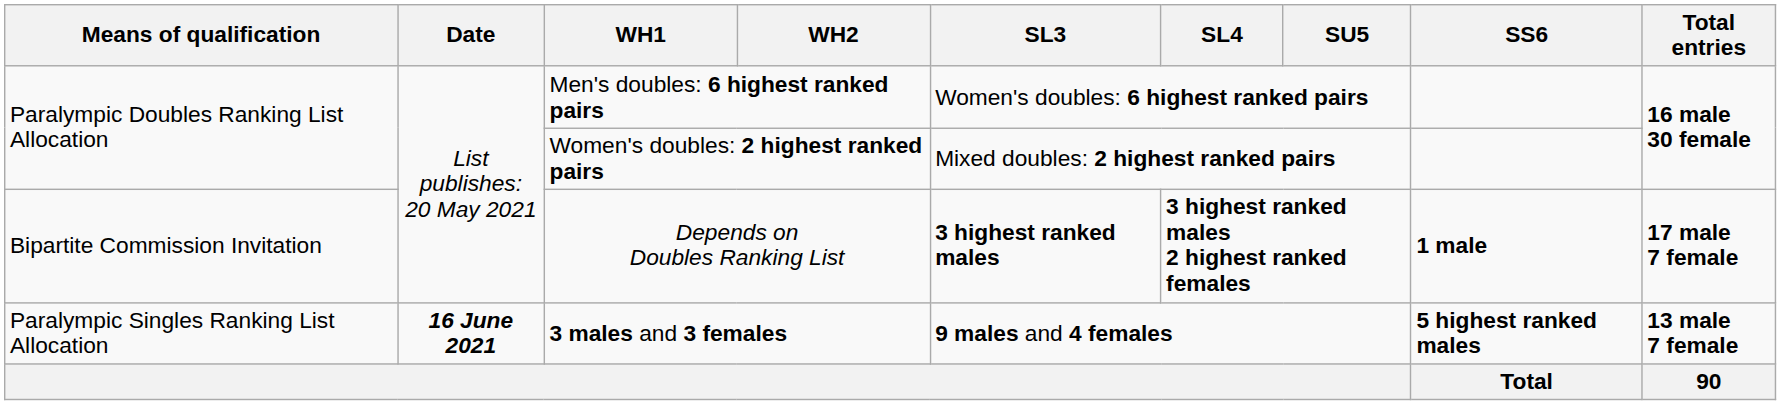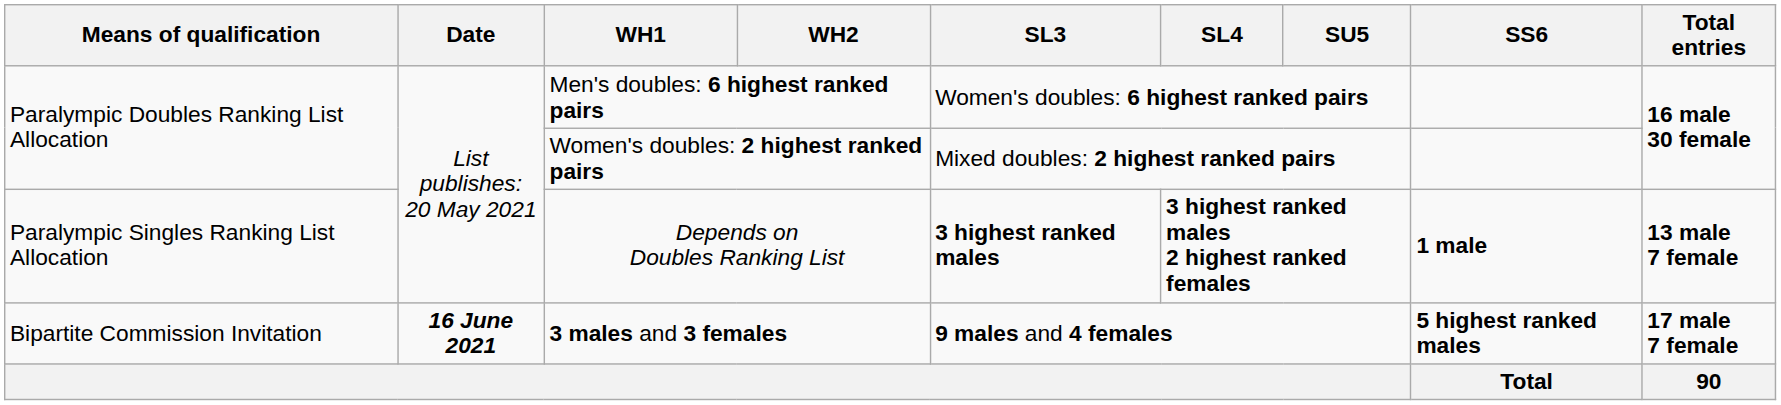Depends on Doubles Ranking List | Means of qualification: Bipartite Commission Invitation -> Paralympic Singles Ranking List Allocation
Depends on Doubles Ranking List | Total entries: 17 male 7 female -> 13 male 7 female
3 males and 3 females | Means of qualification: Paralympic Singles Ranking List Allocation -> Bipartite Commission Invitation
3 males and 3 females | Total entries: 13 male 7 female -> 17 male 7 female
